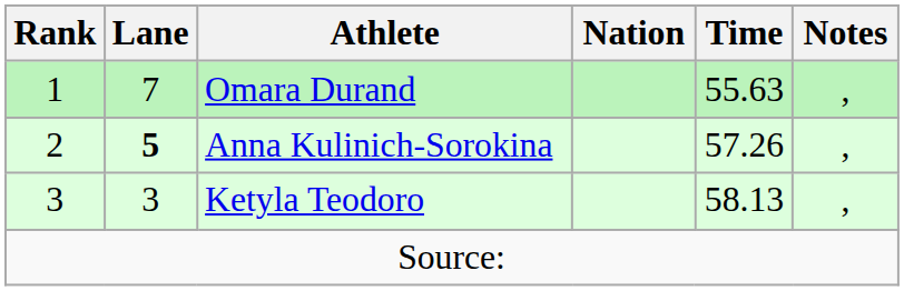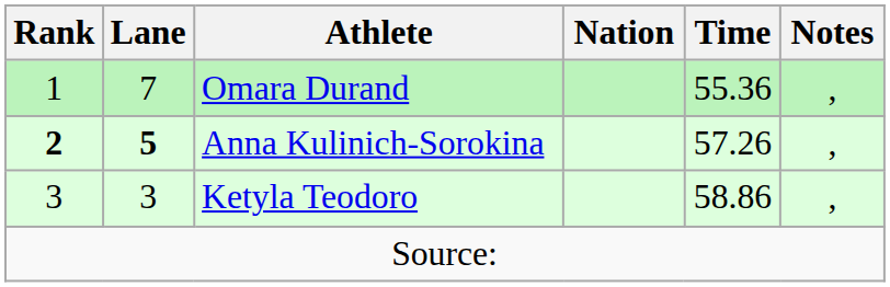Omara Durand | Time: 55.63 -> 55.36
Anna Kulinich-Sorokina | Rank: normal -> bold
Ketyla Teodoro | Time: 58.13 -> 58.86
